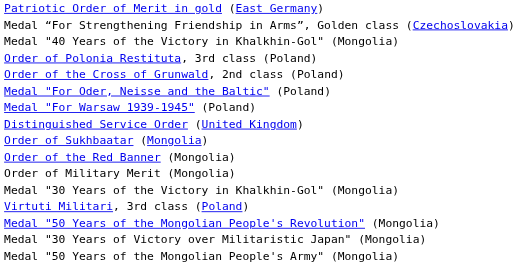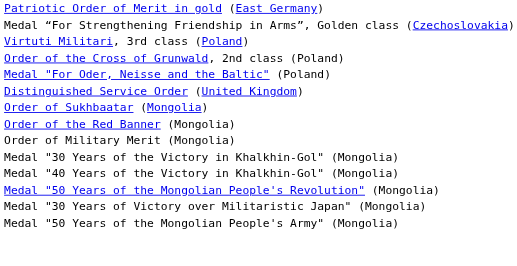rows swapped: Virtuti Militari, 3rd class (Poland) <-> Medal "40 Years of the Victory in Khalkhin-Gol" (Mongolia)
- row: Order of Polonia Restituta, 3rd class (Poland)
- row: Medal "For Warsaw 1939-1945" (Poland)
